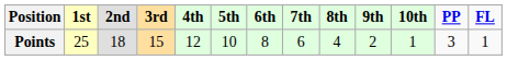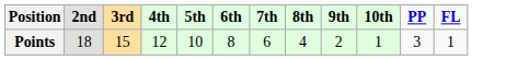- column: 1st | 25
